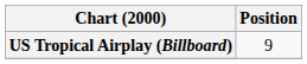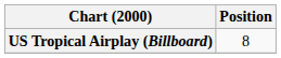US Tropical Airplay (Billboard) | Position: 9 -> 8
